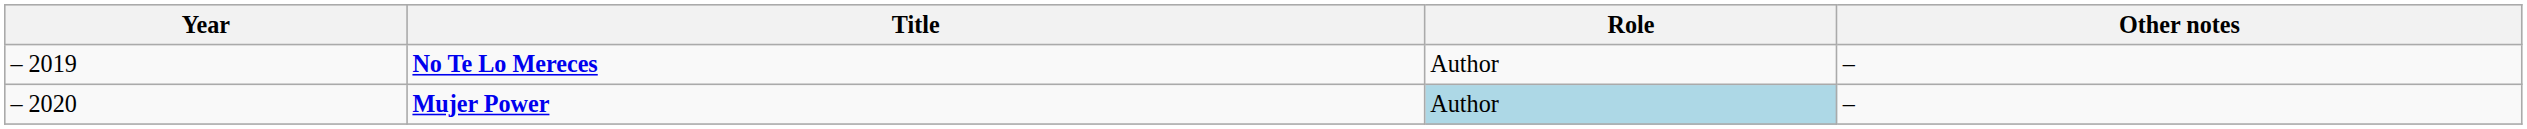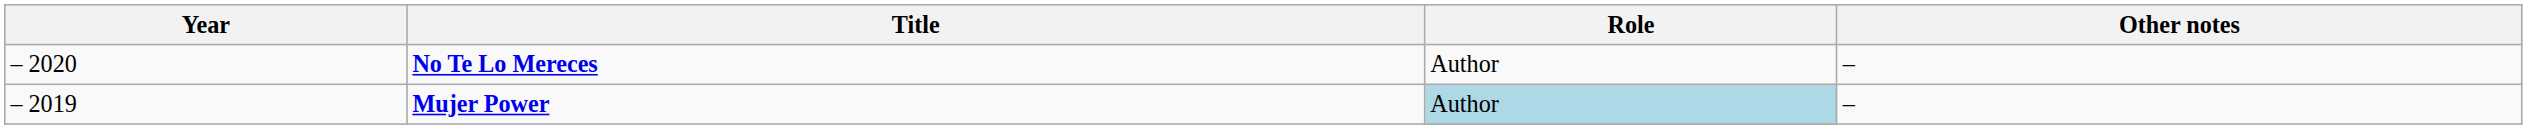No Te Lo Mereces | Year: – 2019 -> – 2020
Mujer Power | Year: – 2020 -> – 2019
